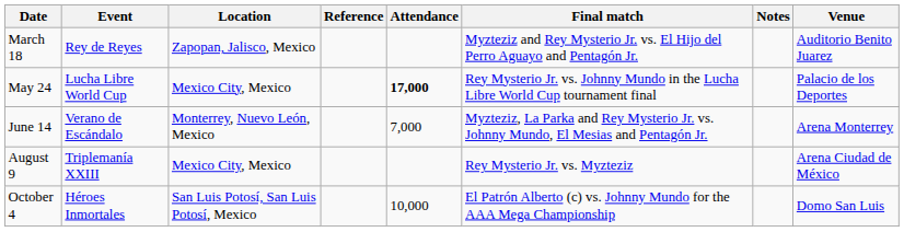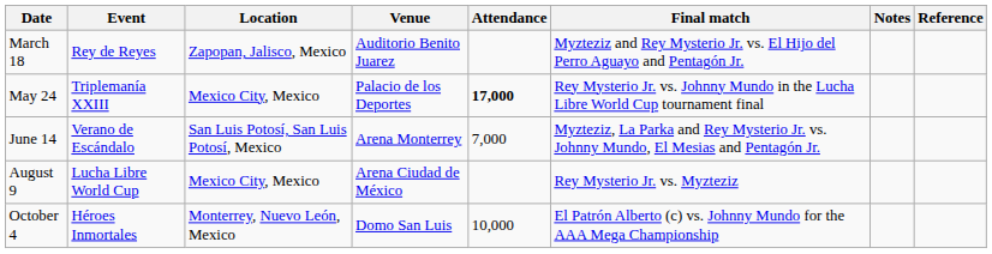columns swapped: Venue <-> Reference
May 24 | Event: Lucha Libre World Cup -> Triplemanía XXIII
June 14 | Location: Monterrey, Nuevo León, Mexico -> San Luis Potosí, San Luis Potosí, Mexico
August 9 | Event: Triplemanía XXIII -> Lucha Libre World Cup
October 4 | Location: San Luis Potosí, San Luis Potosí, Mexico -> Monterrey, Nuevo León, Mexico
